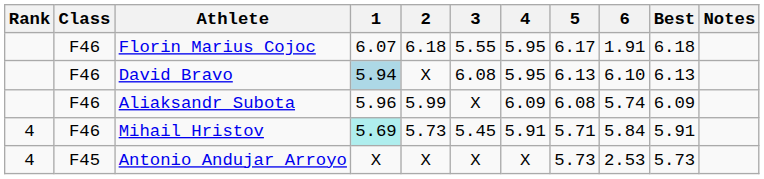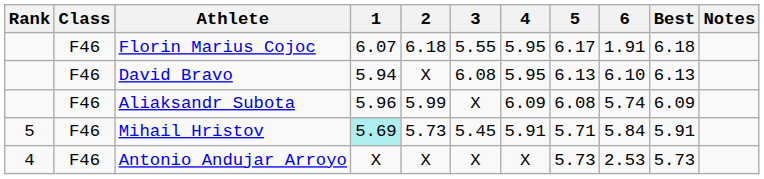David Bravo | 1: lightblue background -> no background
Mihail Hristov | Rank: 4 -> 5
Antonio Andujar Arroyo | Class: F45 -> F46
